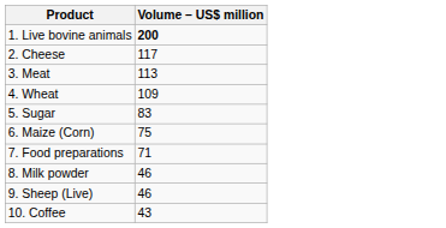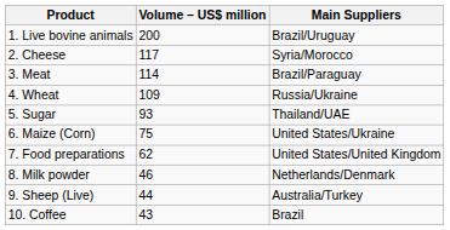+ column: Main Suppliers | Brazil/Uruguay | Syria/Morocco | Brazil/Paraguay | Russia/Ukraine | Thailand/UAE | United States/Ukraine | United States/United Kingdom | Netherlands/Denmark | Australia/Turkey | Brazil
1. Live bovine animals | Volume – US$ million: bold -> normal
3. Meat | Volume – US$ million: 113 -> 114
5. Sugar | Volume – US$ million: 83 -> 93
7. Food preparations | Volume – US$ million: 71 -> 62
9. Sheep (Live) | Volume – US$ million: 46 -> 44
